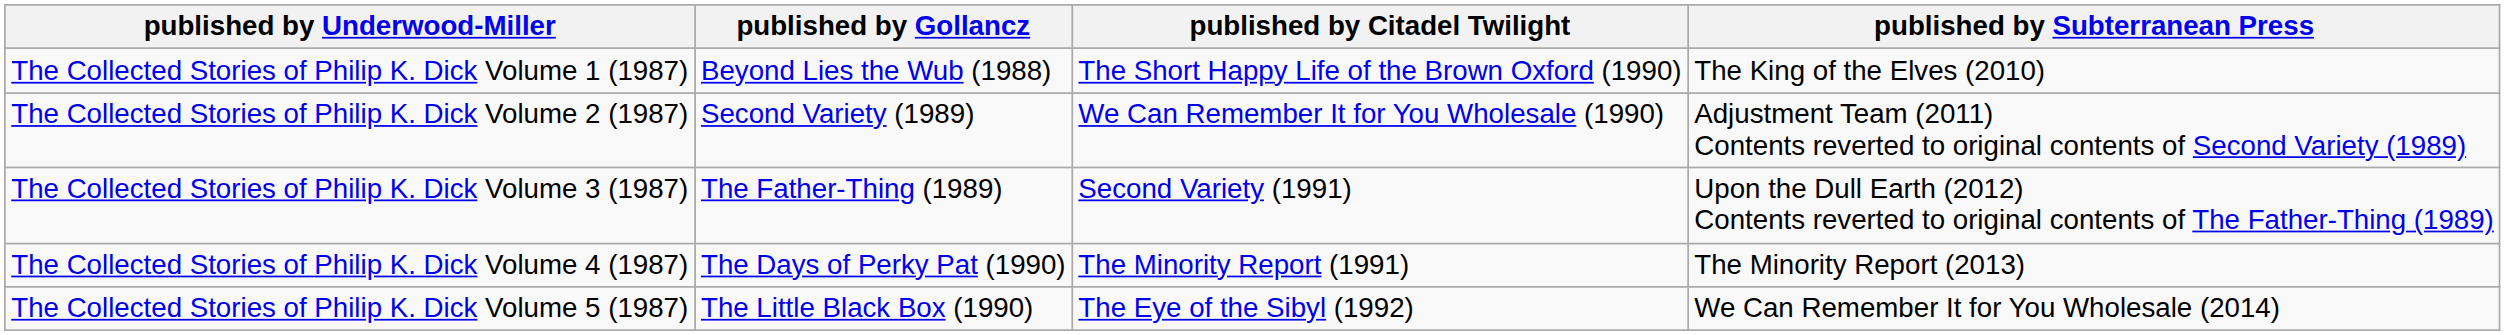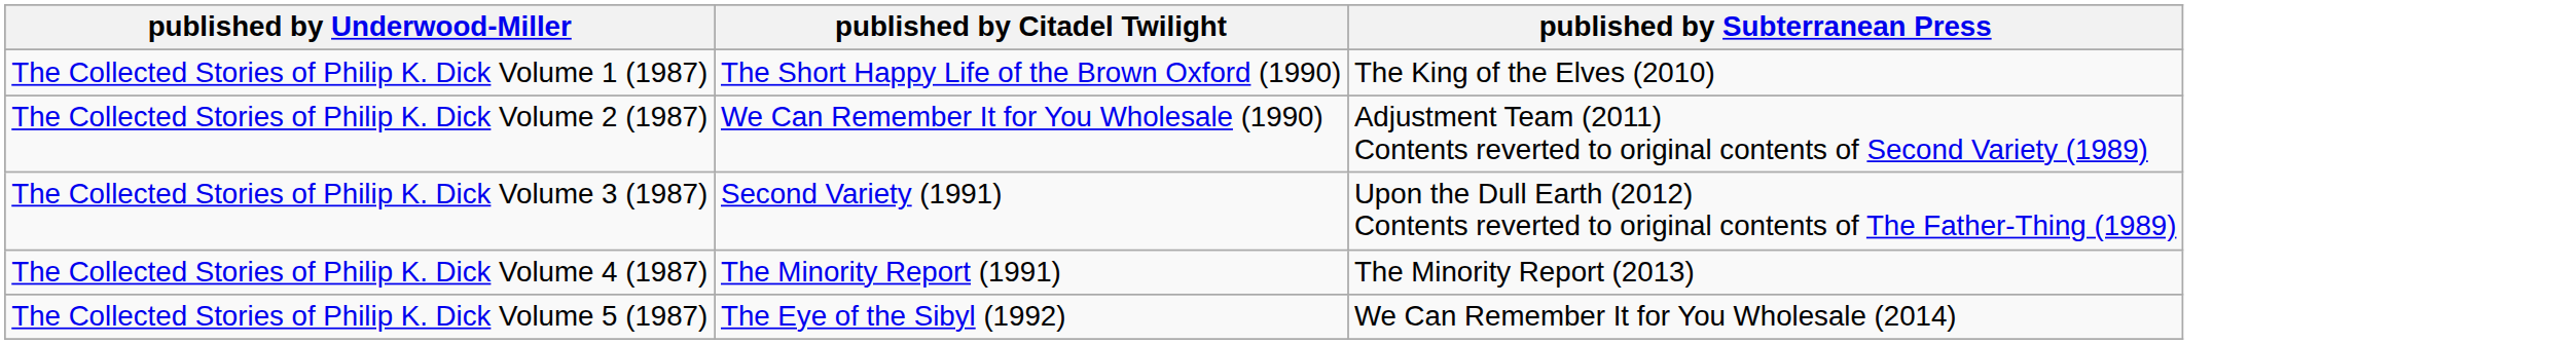- column: published by Gollancz | Beyond Lies the Wub (1988) | Second Variety (1989) | The Father-Thing (1989) | The Days of Perky Pat (1990) | The Little Black Box (1990)
